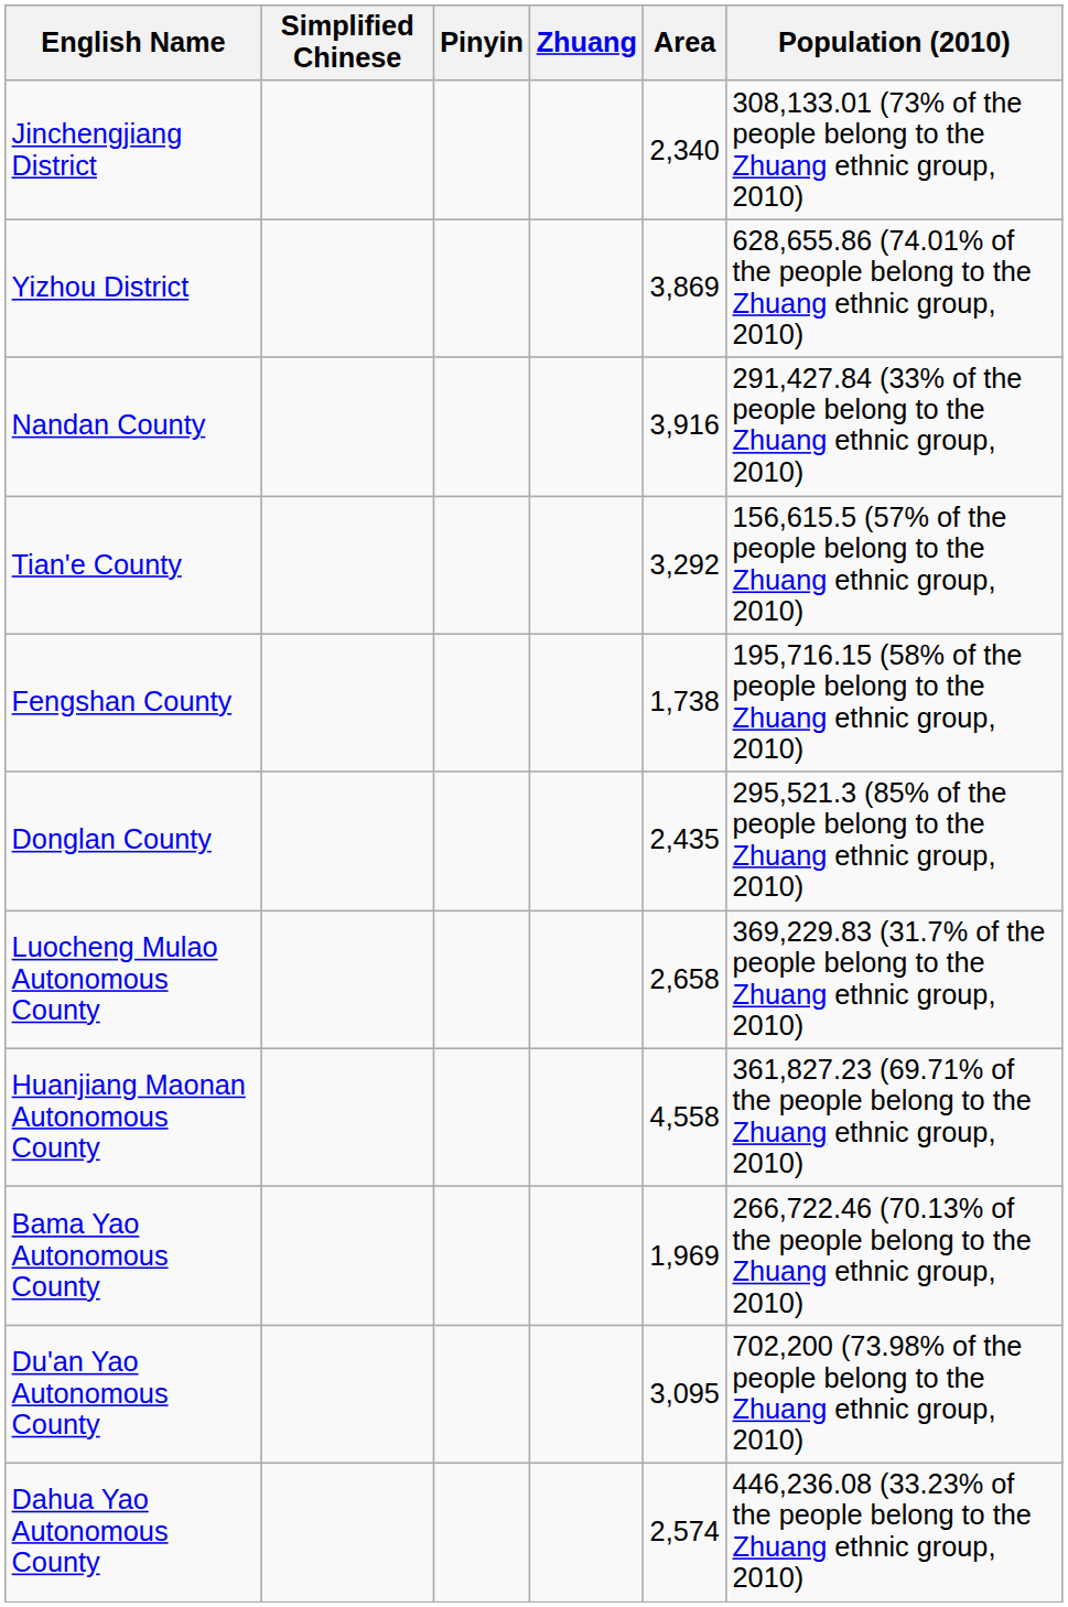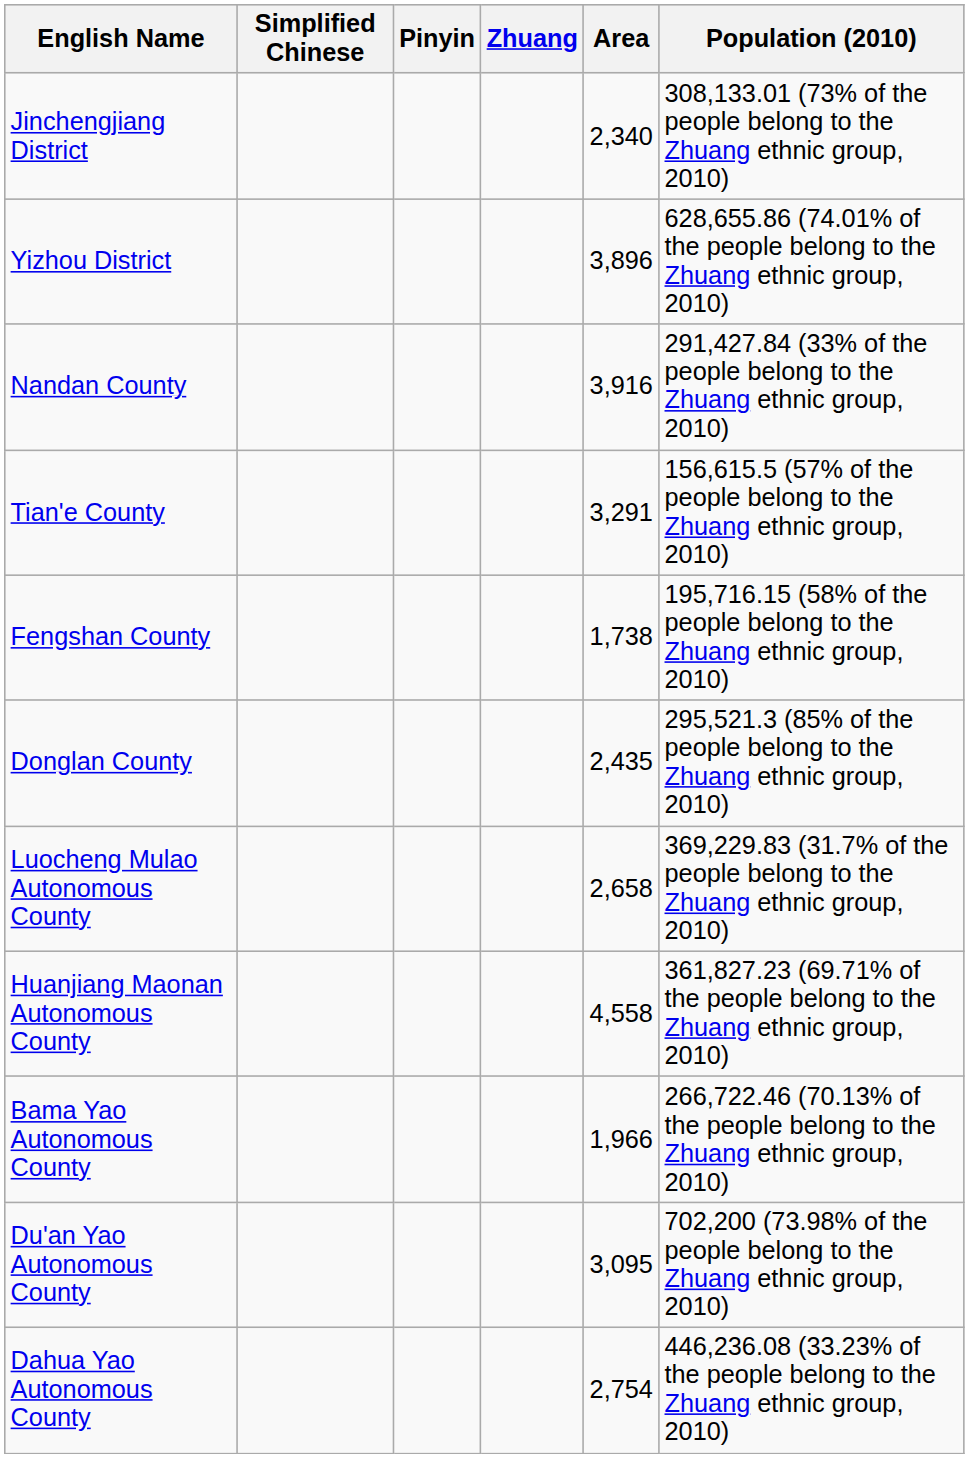Yizhou District | Area: 3,869 -> 3,896
Tian'e County | Area: 3,292 -> 3,291
Bama Yao Autonomous County | Area: 1,969 -> 1,966
Dahua Yao Autonomous County | Area: 2,574 -> 2,754
